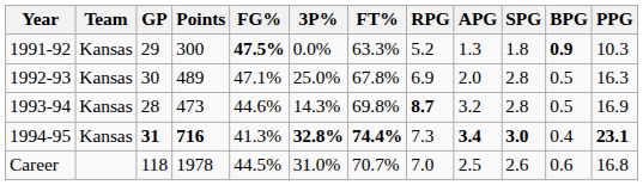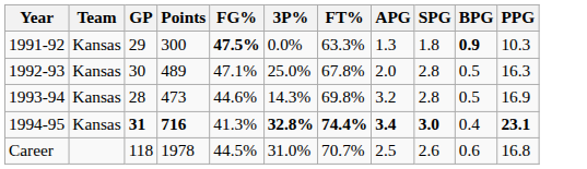- column: RPG | 5.2 | 6.9 | 8.7 | 7.3 | 7.0
